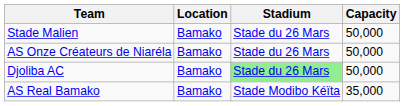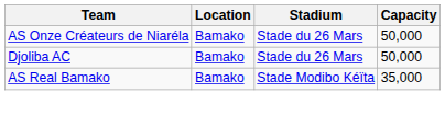- row: Stade Malien | Bamako | Stade du 26 Mars | 50,000
Djoliba AC | Stadium: lightgreen background -> no background
